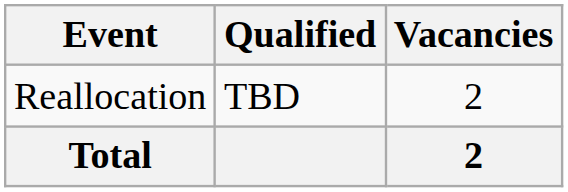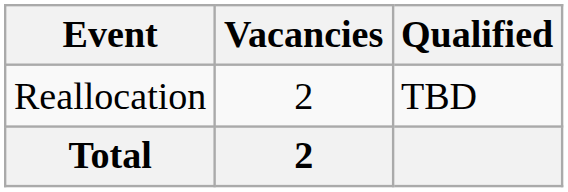columns swapped: Vacancies <-> Qualified
